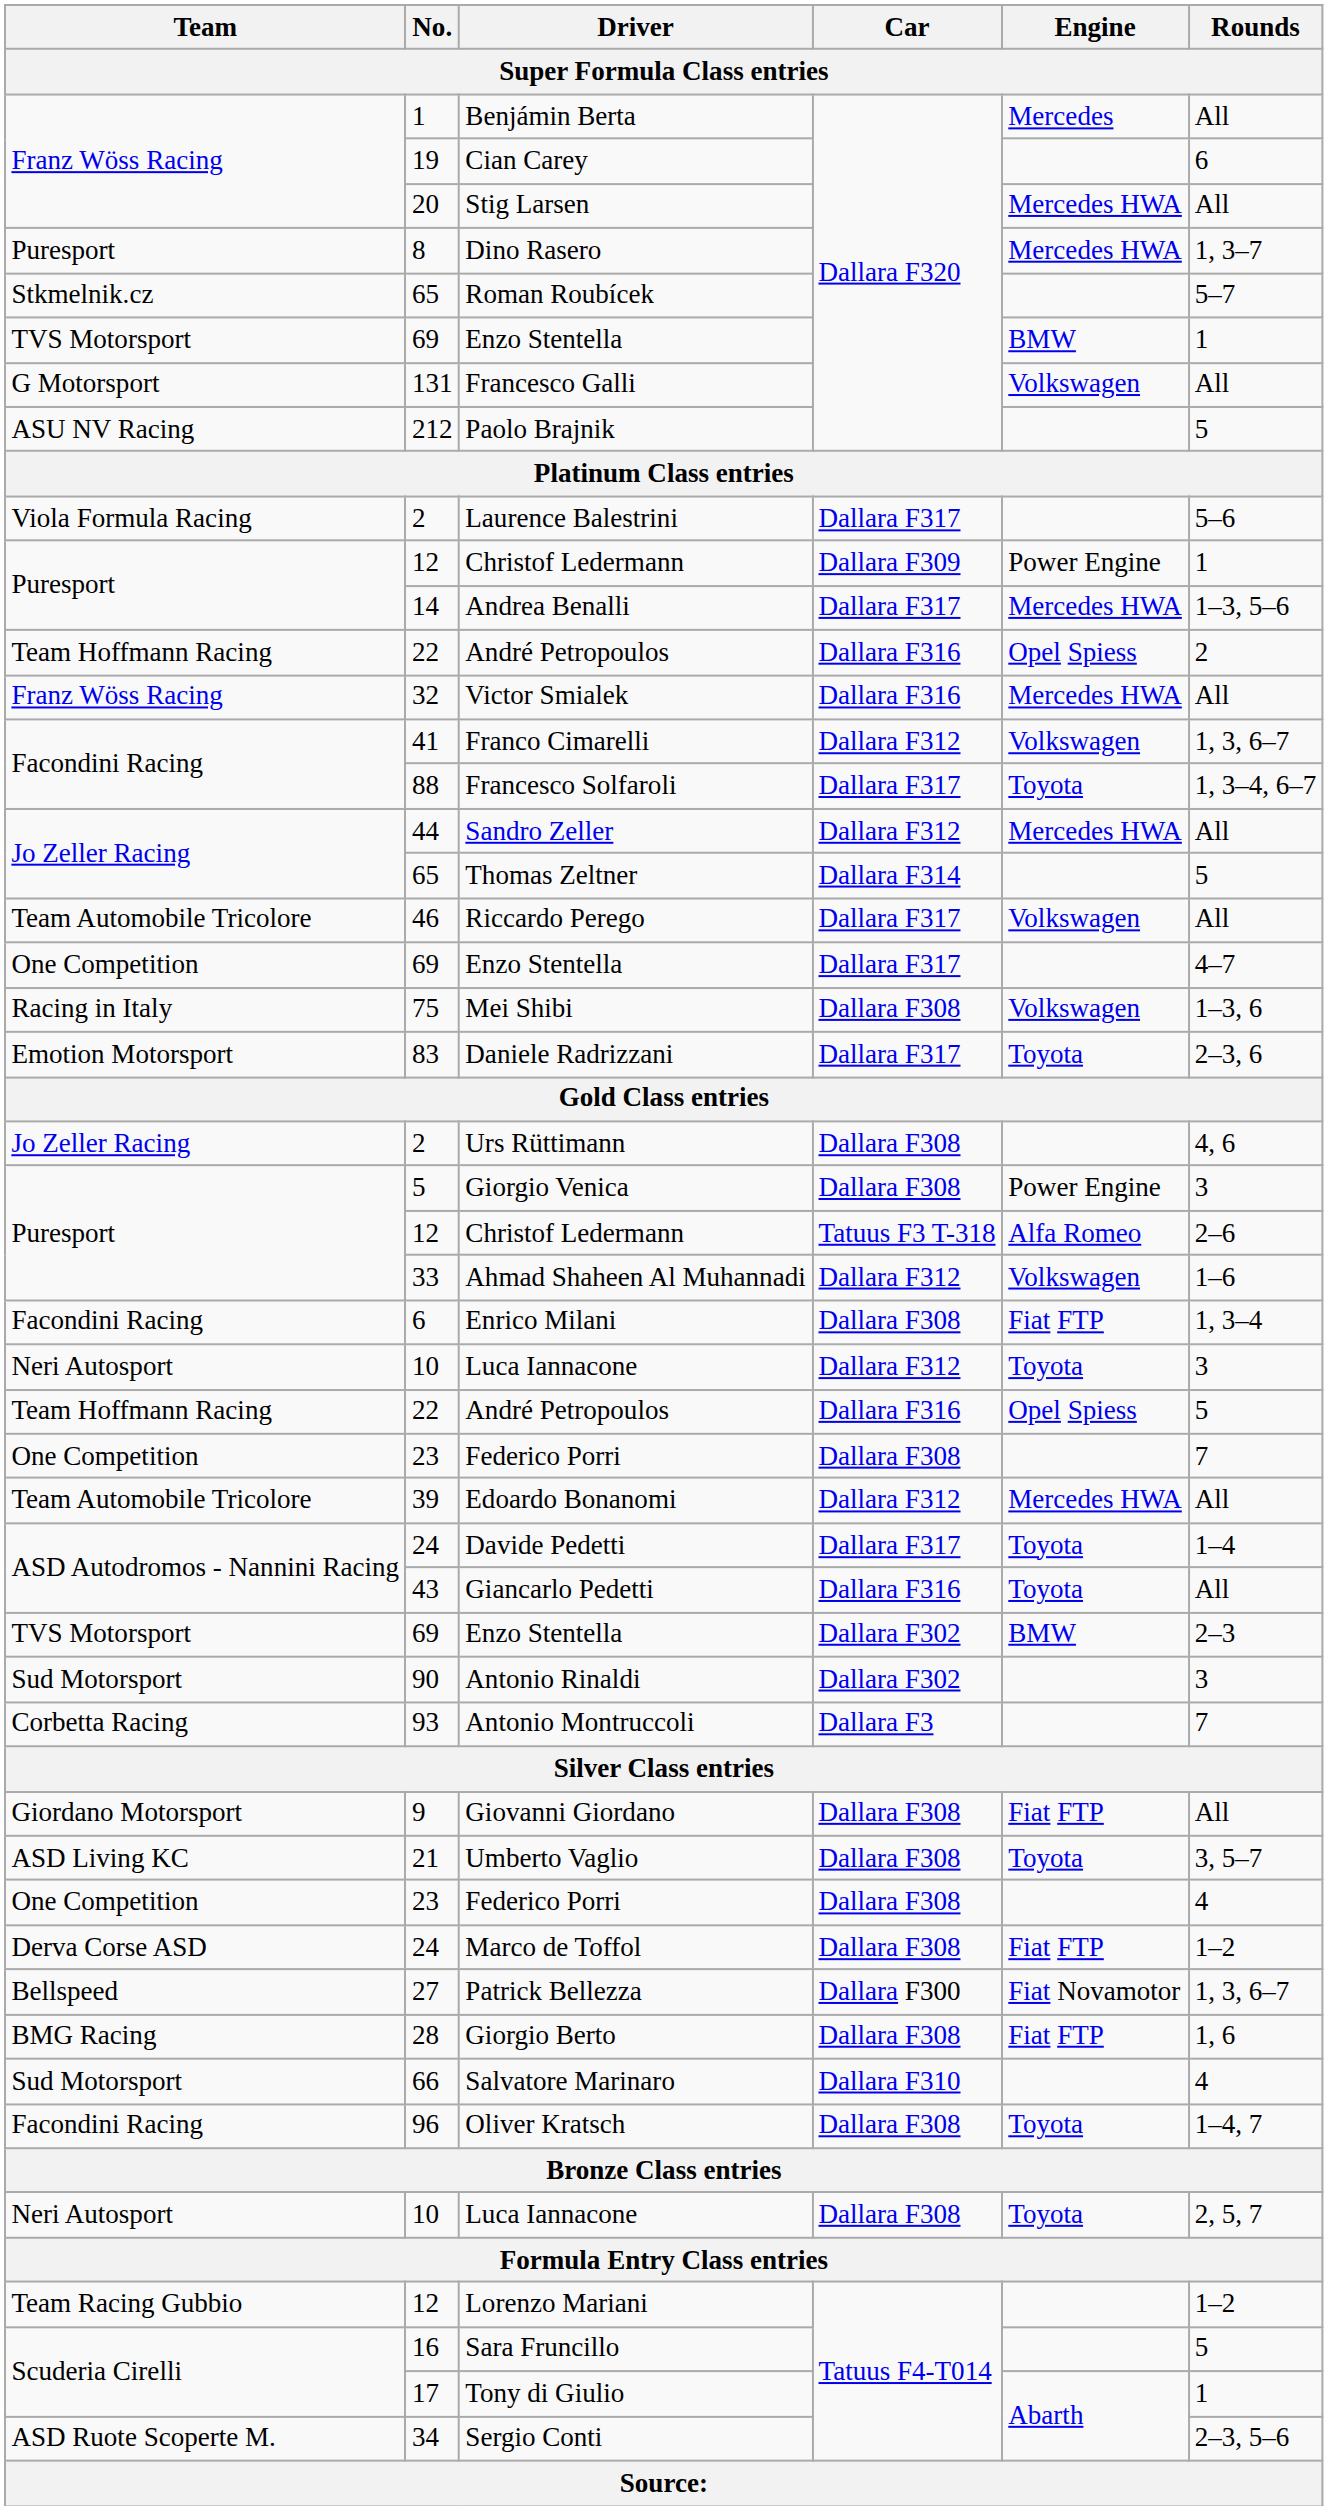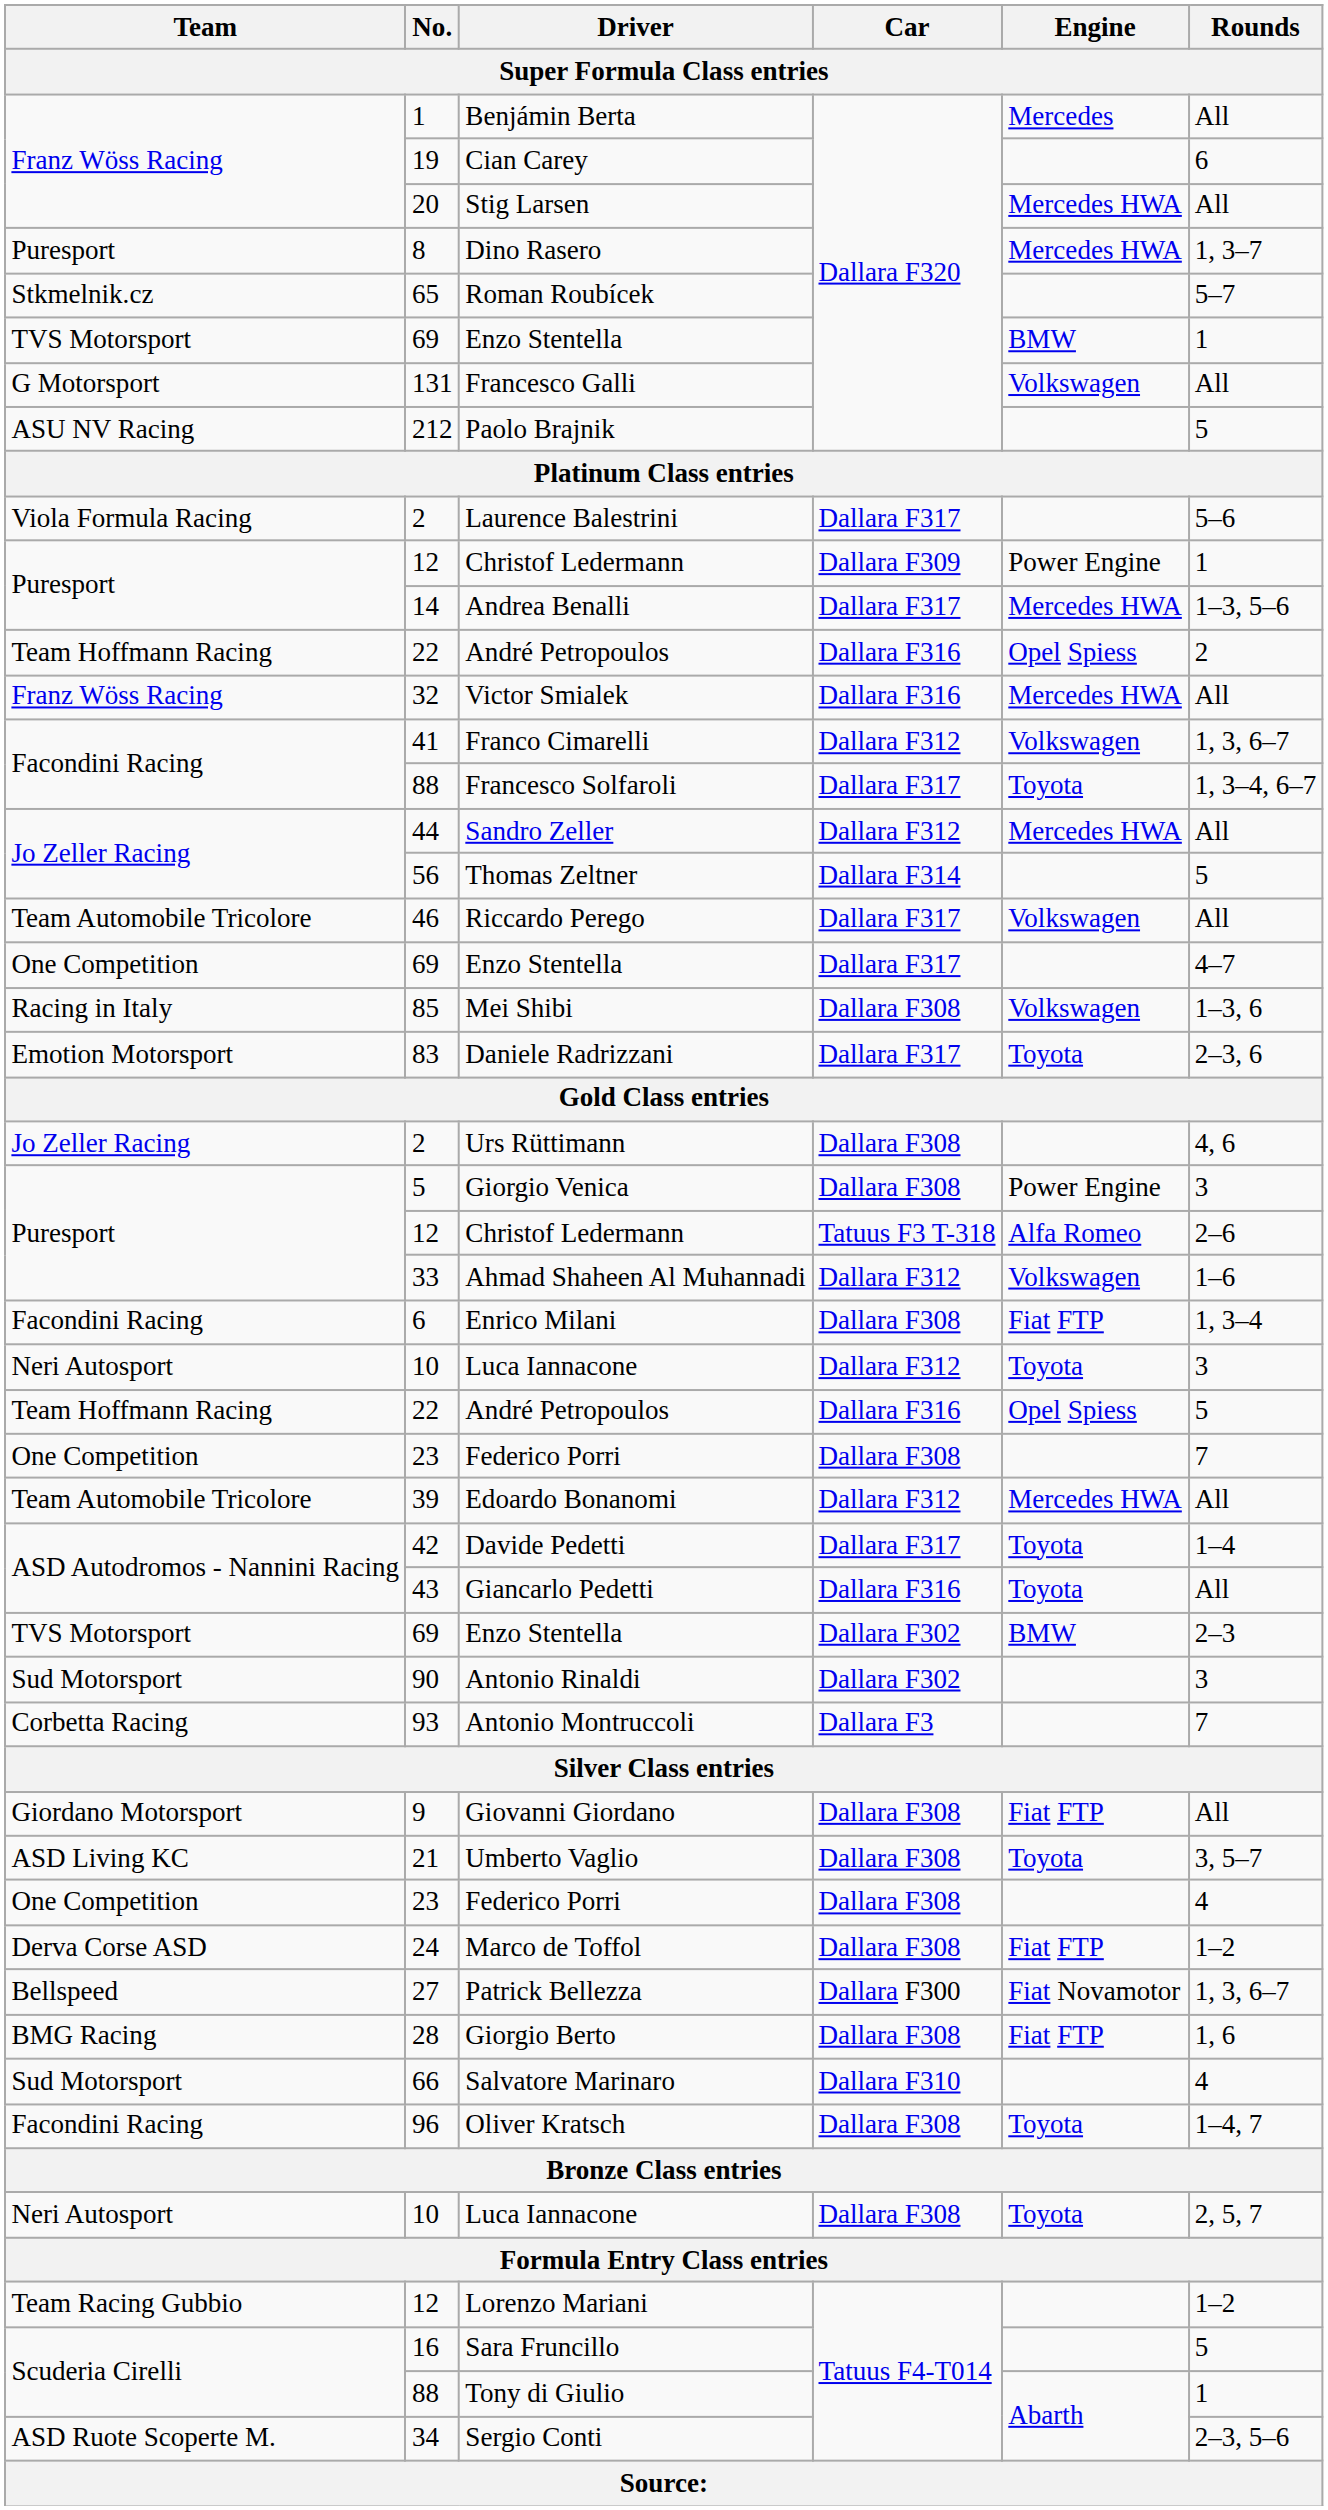Thomas Zeltner | No.: 65 -> 56
Mei Shibi | No.: 75 -> 85
Davide Pedetti | No.: 24 -> 42
Tony di Giulio | No.: 17 -> 88
